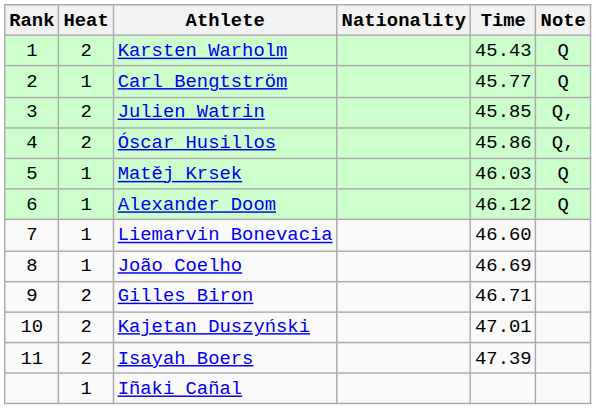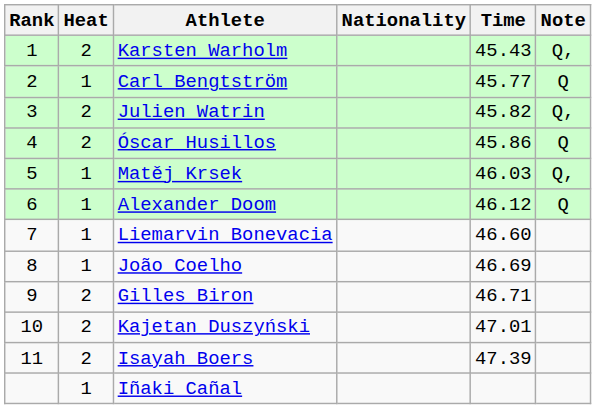Karsten Warholm | Note: Q -> Q,
Julien Watrin | Time: 45.85 -> 45.82
Óscar Husillos | Note: Q, -> Q
Matěj Krsek | Note: Q -> Q,
